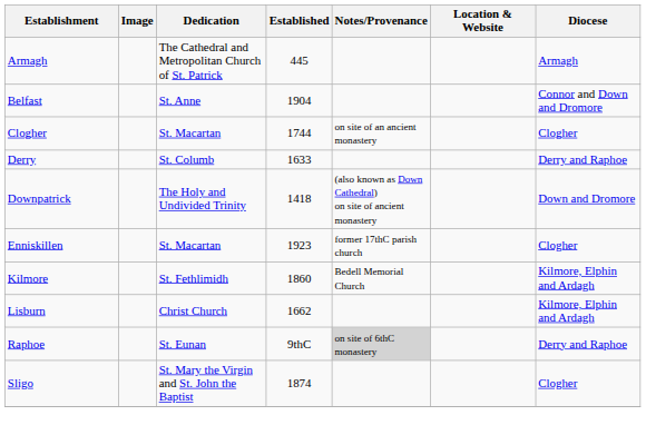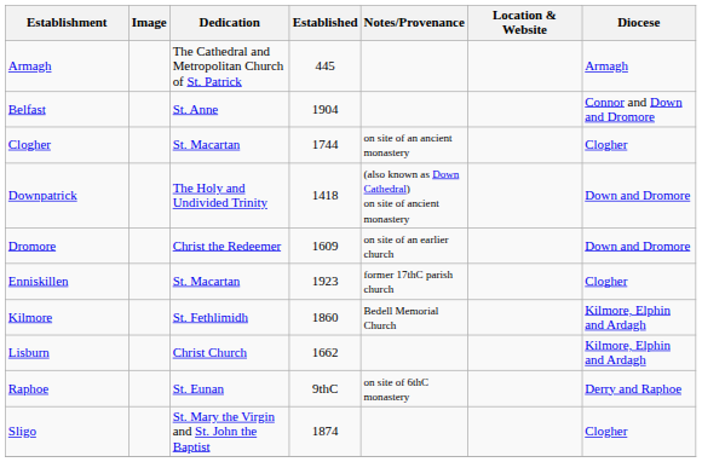- row: Derry | St. Columb | 1633 | Derry and Raphoe
+ row: Dromore | Christ the Redeemer | 1609 | on site of an earlier church | Down and Dromore
Raphoe | Notes/Provenance: lightgrey background -> no background
